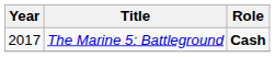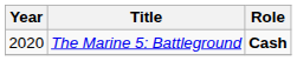The Marine 5: Battleground | Year: 2017 -> 2020
